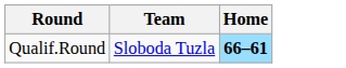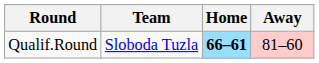+ column: Away | 81–60
